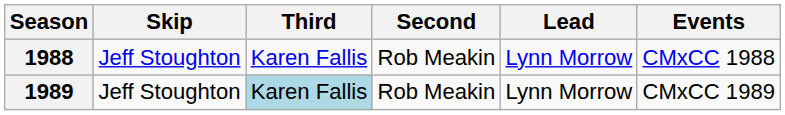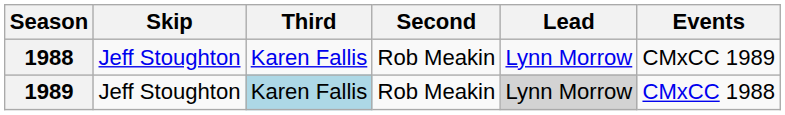1988 | Events: CMxCC 1988 -> CMxCC 1989
1989 | Lead: no background -> lightgrey background
1989 | Events: CMxCC 1989 -> CMxCC 1988
